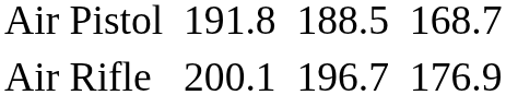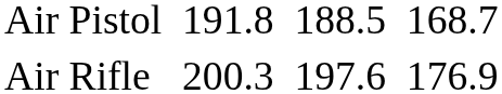Air Rifle | column 3: 200.1 -> 200.3
Air Rifle | column 5: 196.7 -> 197.6
